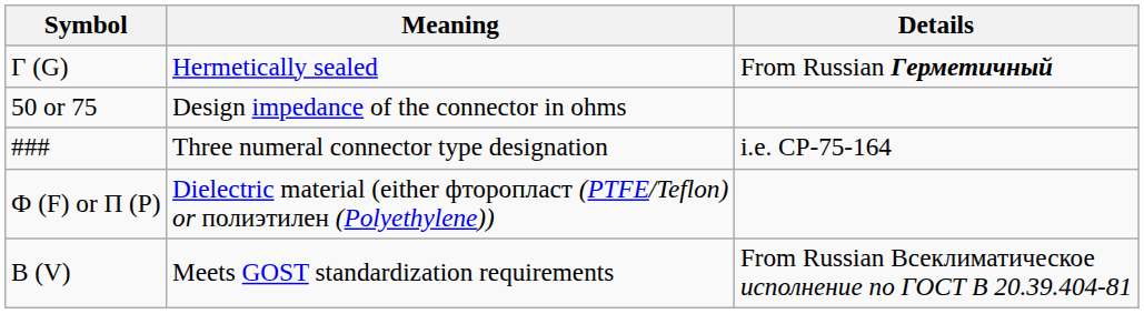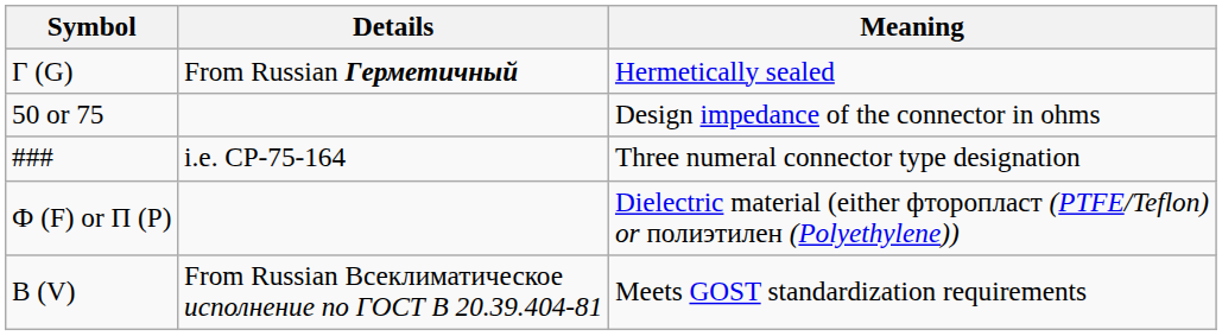columns swapped: Meaning <-> Details
